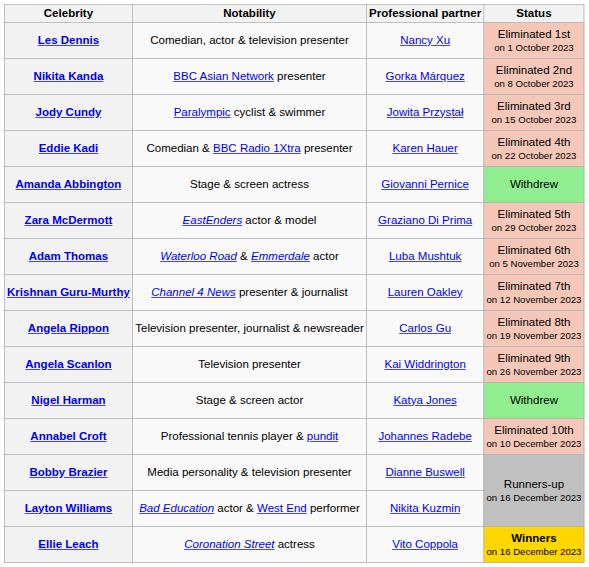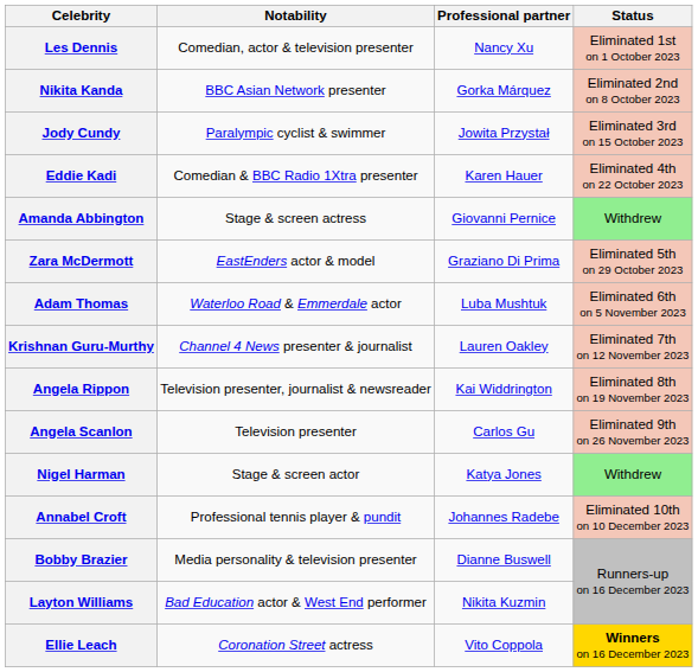Angela Rippon | Professional partner: Carlos Gu -> Kai Widdrington
Angela Scanlon | Professional partner: Kai Widdrington -> Carlos Gu
